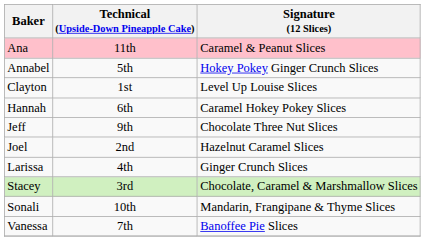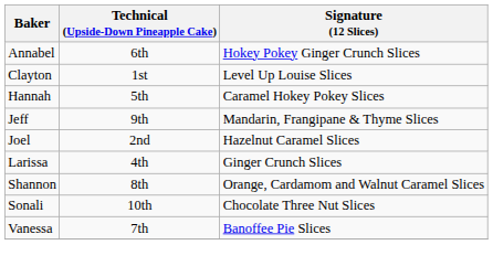- row: Ana | 11th | Caramel & Peanut Slices
Annabel | Technical (Upside-Down Pineapple Cake): 5th -> 6th
Hannah | Technical (Upside-Down Pineapple Cake): 6th -> 5th
Jeff | Signature (12 Slices): Chocolate Three Nut Slices -> Mandarin, Frangipane & Thyme Slices
+ row: Shannon | 8th | Orange, Cardamom and Walnut Caramel Slices
- row: Stacey | 3rd | Chocolate, Caramel & Marshmallow Slices
Sonali | Signature (12 Slices): Mandarin, Frangipane & Thyme Slices -> Chocolate Three Nut Slices
